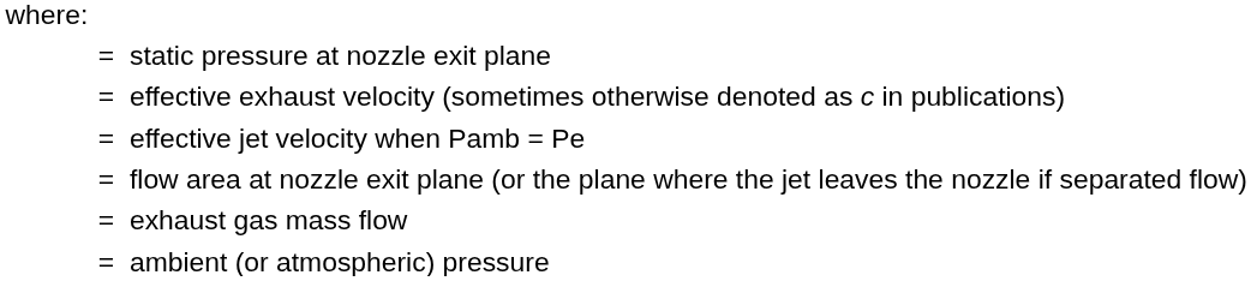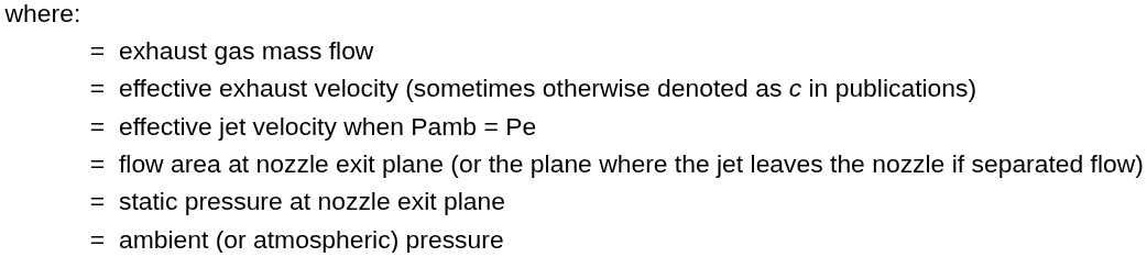rows swapped: = exhaust gas mass flow <-> = static pressure at nozzle exit plane
